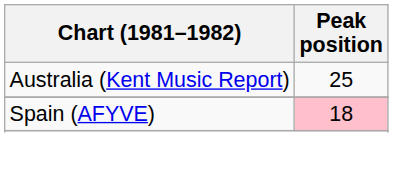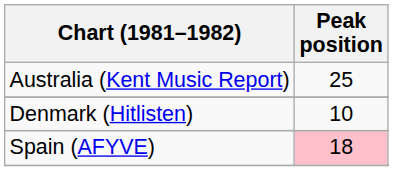+ row: Denmark (Hitlisten) | 10
